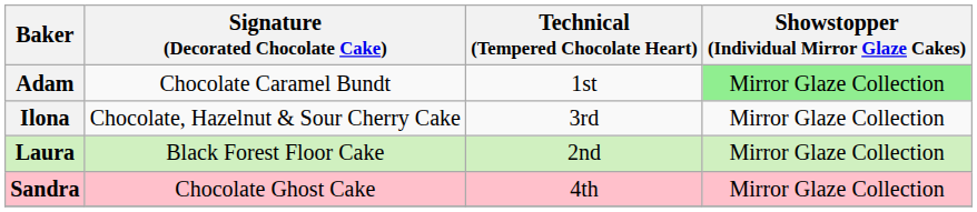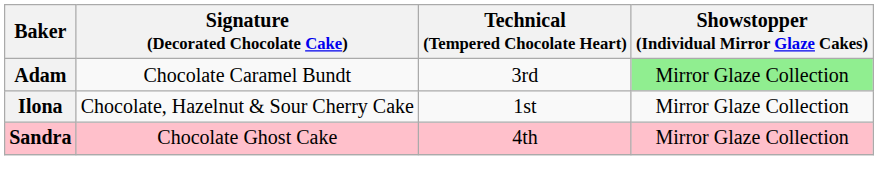Adam | Technical (Tempered Chocolate Heart): 1st -> 3rd
Ilona | Technical (Tempered Chocolate Heart): 3rd -> 1st
- row: Laura | Black Forest Floor Cake | 2nd | Mirror Glaze Collection
